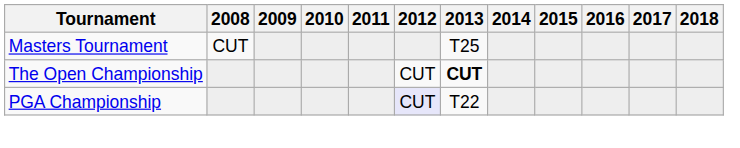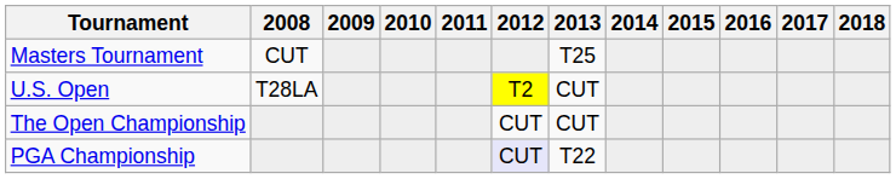+ row: U.S. Open | T28LA | T2 | CUT
The Open Championship | 2013: bold -> normal
